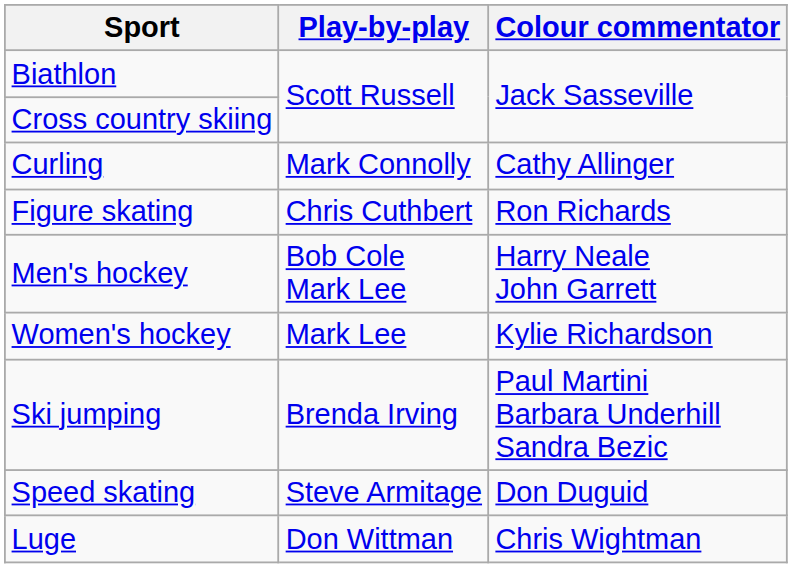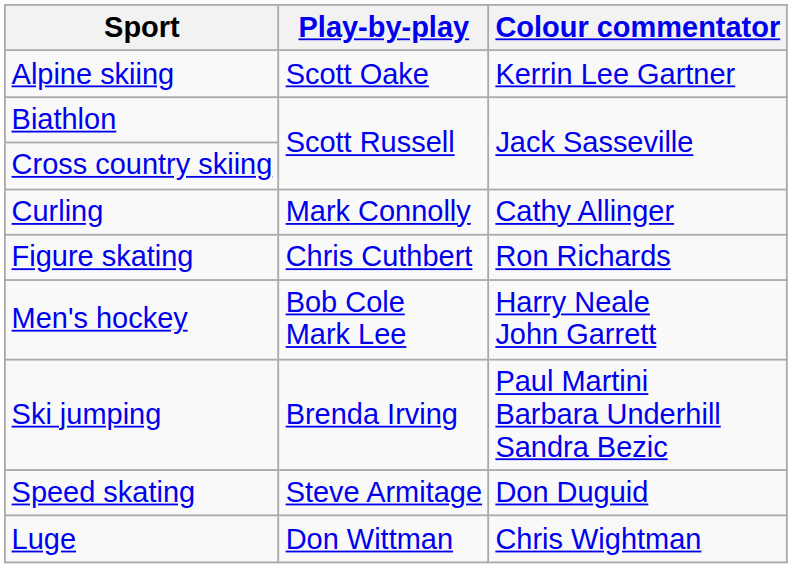+ row: Alpine skiing | Scott Oake | Kerrin Lee Gartner
- row: Women's hockey | Mark Lee | Kylie Richardson
